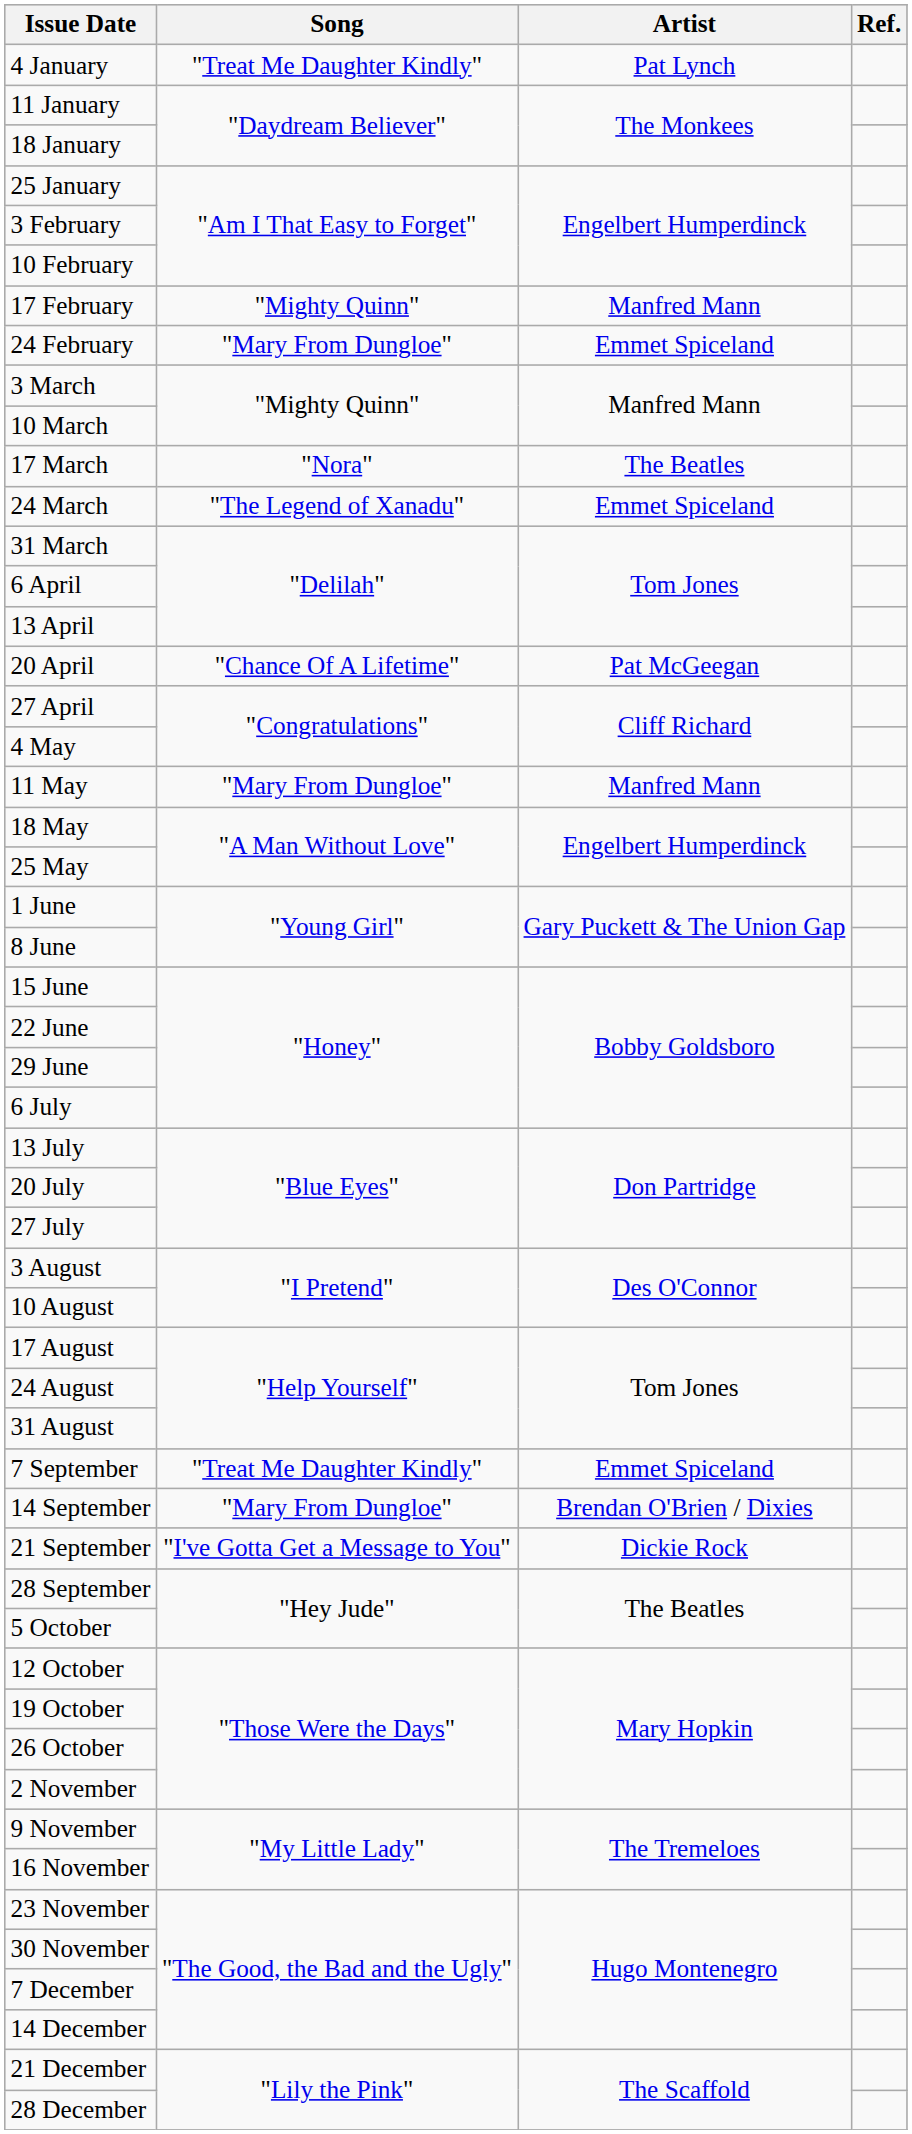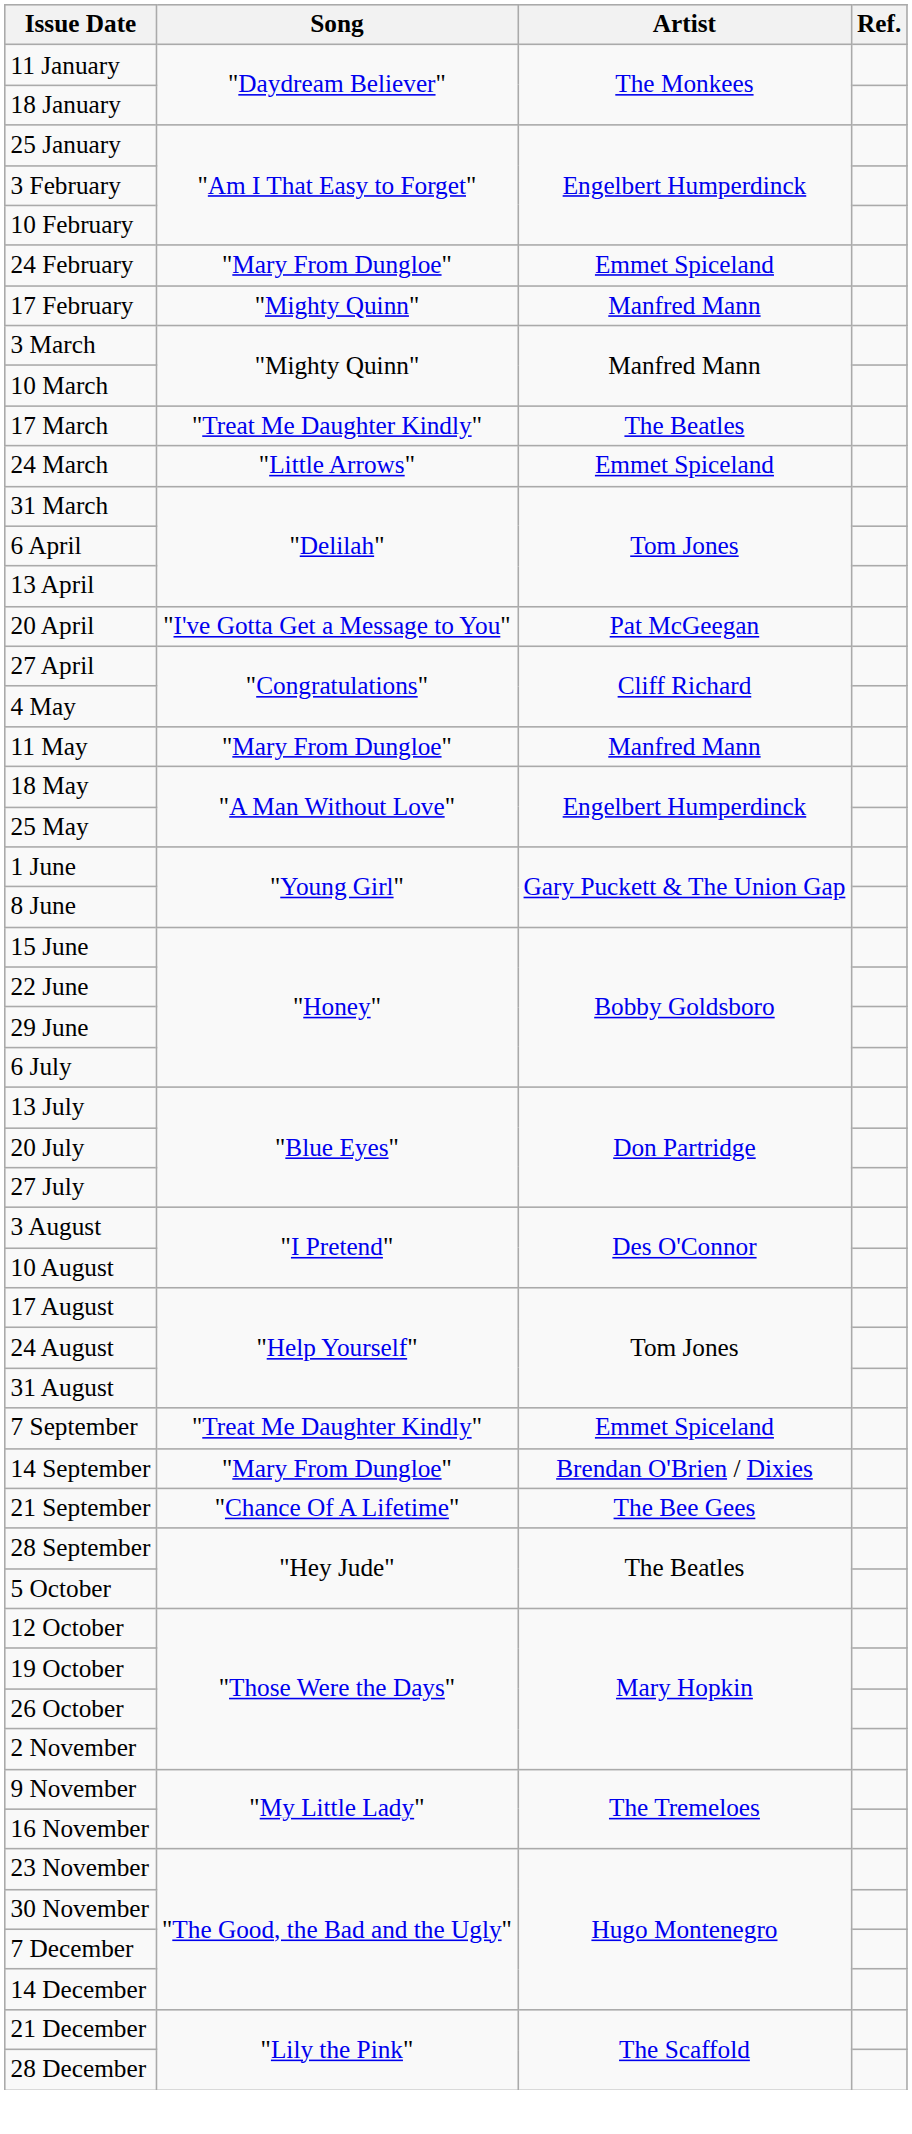- row: 4 January | "Treat Me Daughter Kindly" | Pat Lynch
rows swapped: 17 February <-> 24 February
17 March | Song: "Nora" -> "Treat Me Daughter Kindly"
24 March | Song: "The Legend of Xanadu" -> "Little Arrows"
20 April | Song: "Chance Of A Lifetime" -> "I've Gotta Get a Message to You"
21 September | Song: "I've Gotta Get a Message to You" -> "Chance Of A Lifetime"
21 September | Artist: Dickie Rock -> The Bee Gees
